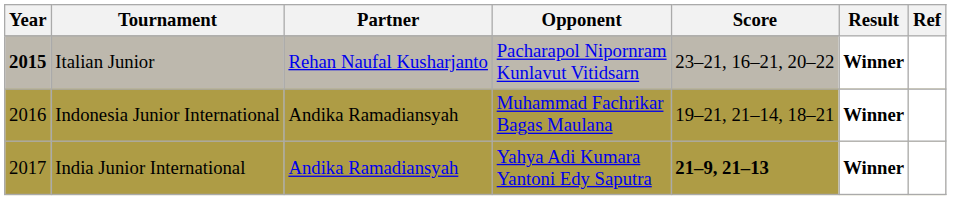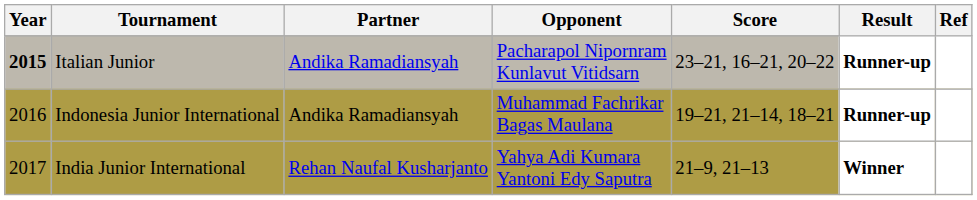Italian Junior | Partner: Rehan Naufal Kusharjanto -> Andika Ramadiansyah
Italian Junior | Result: Winner -> Runner-up
Indonesia Junior International | Result: Winner -> Runner-up
India Junior International | Partner: Andika Ramadiansyah -> Rehan Naufal Kusharjanto
India Junior International | Score: bold -> normal
